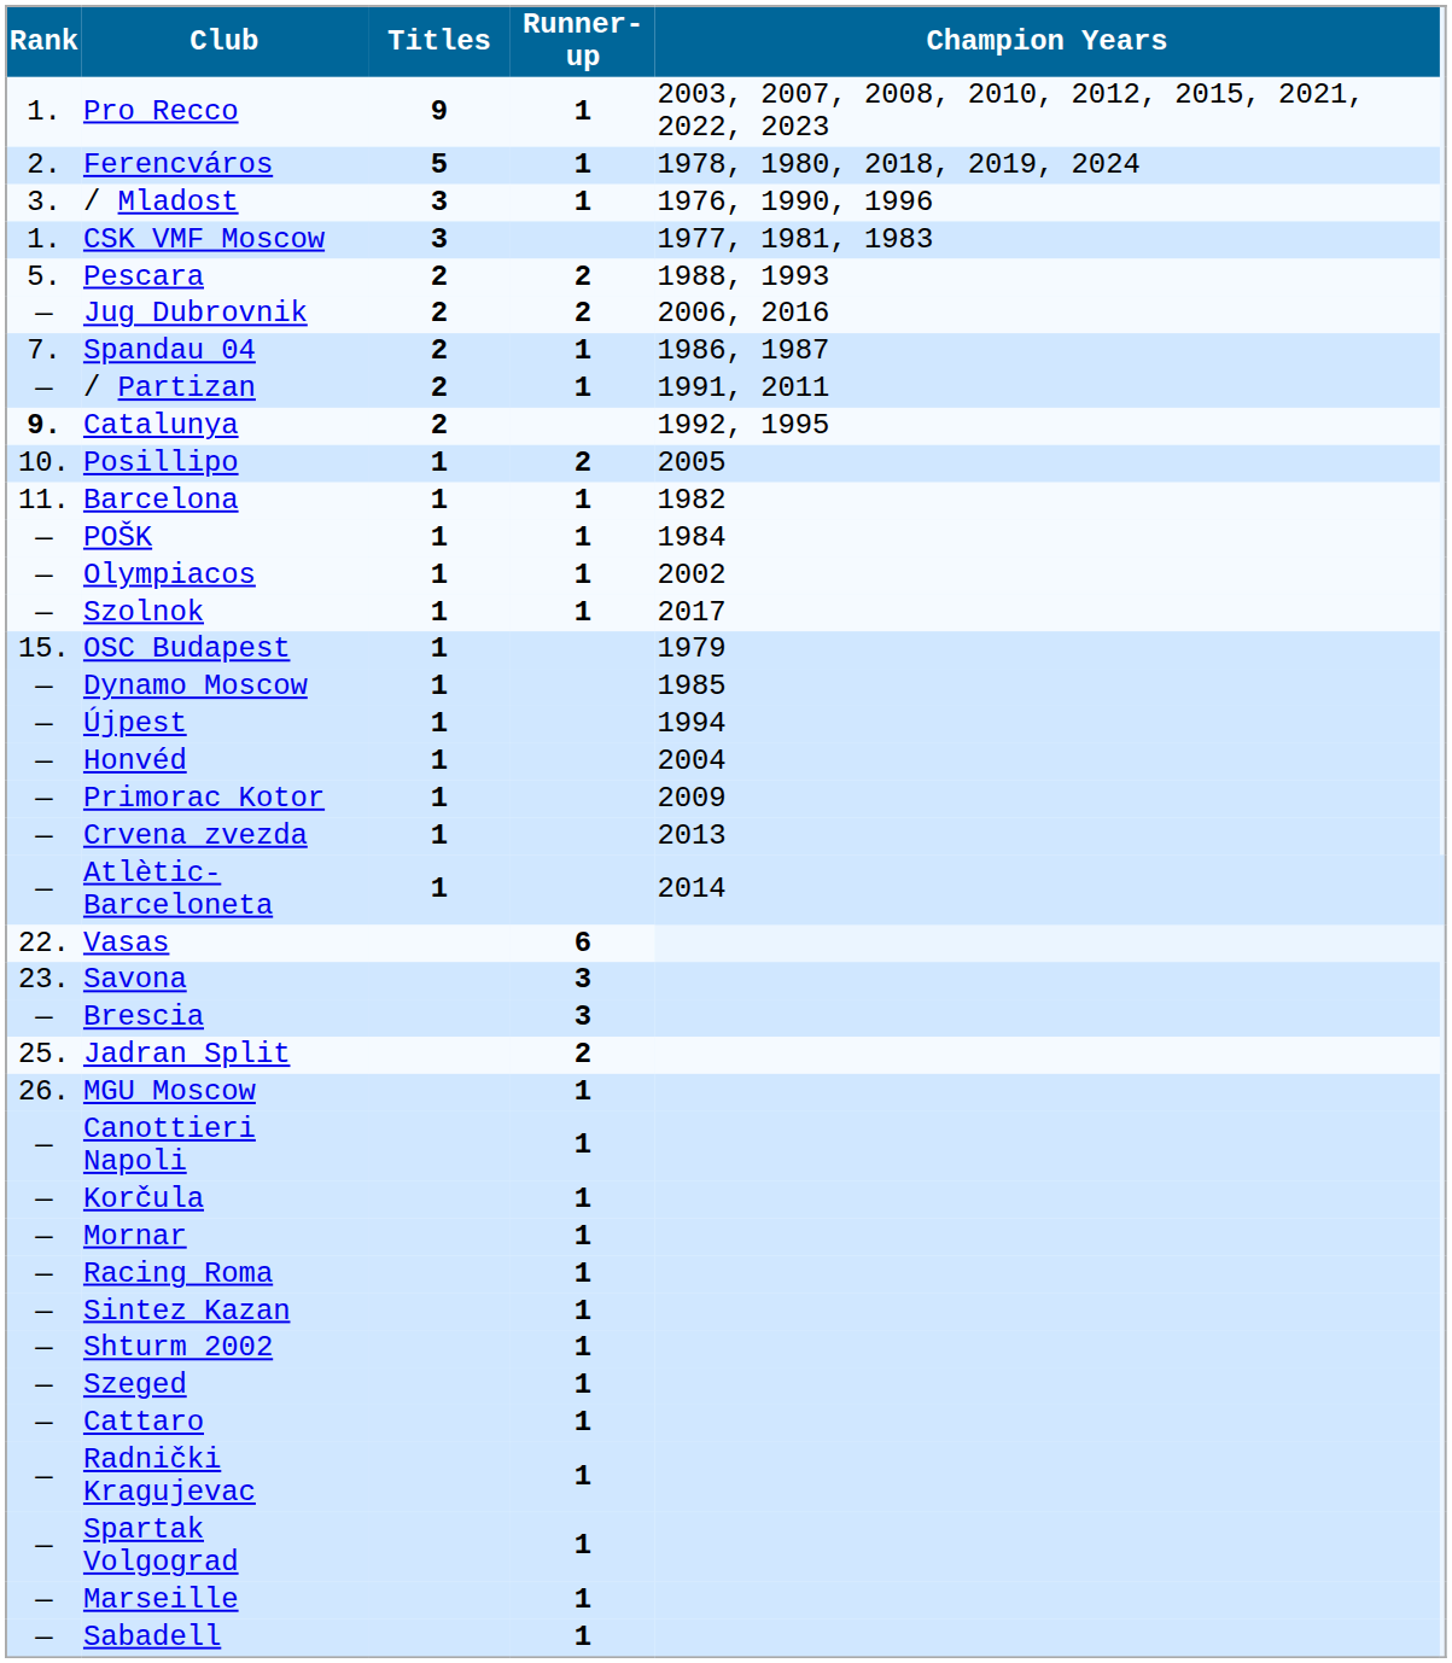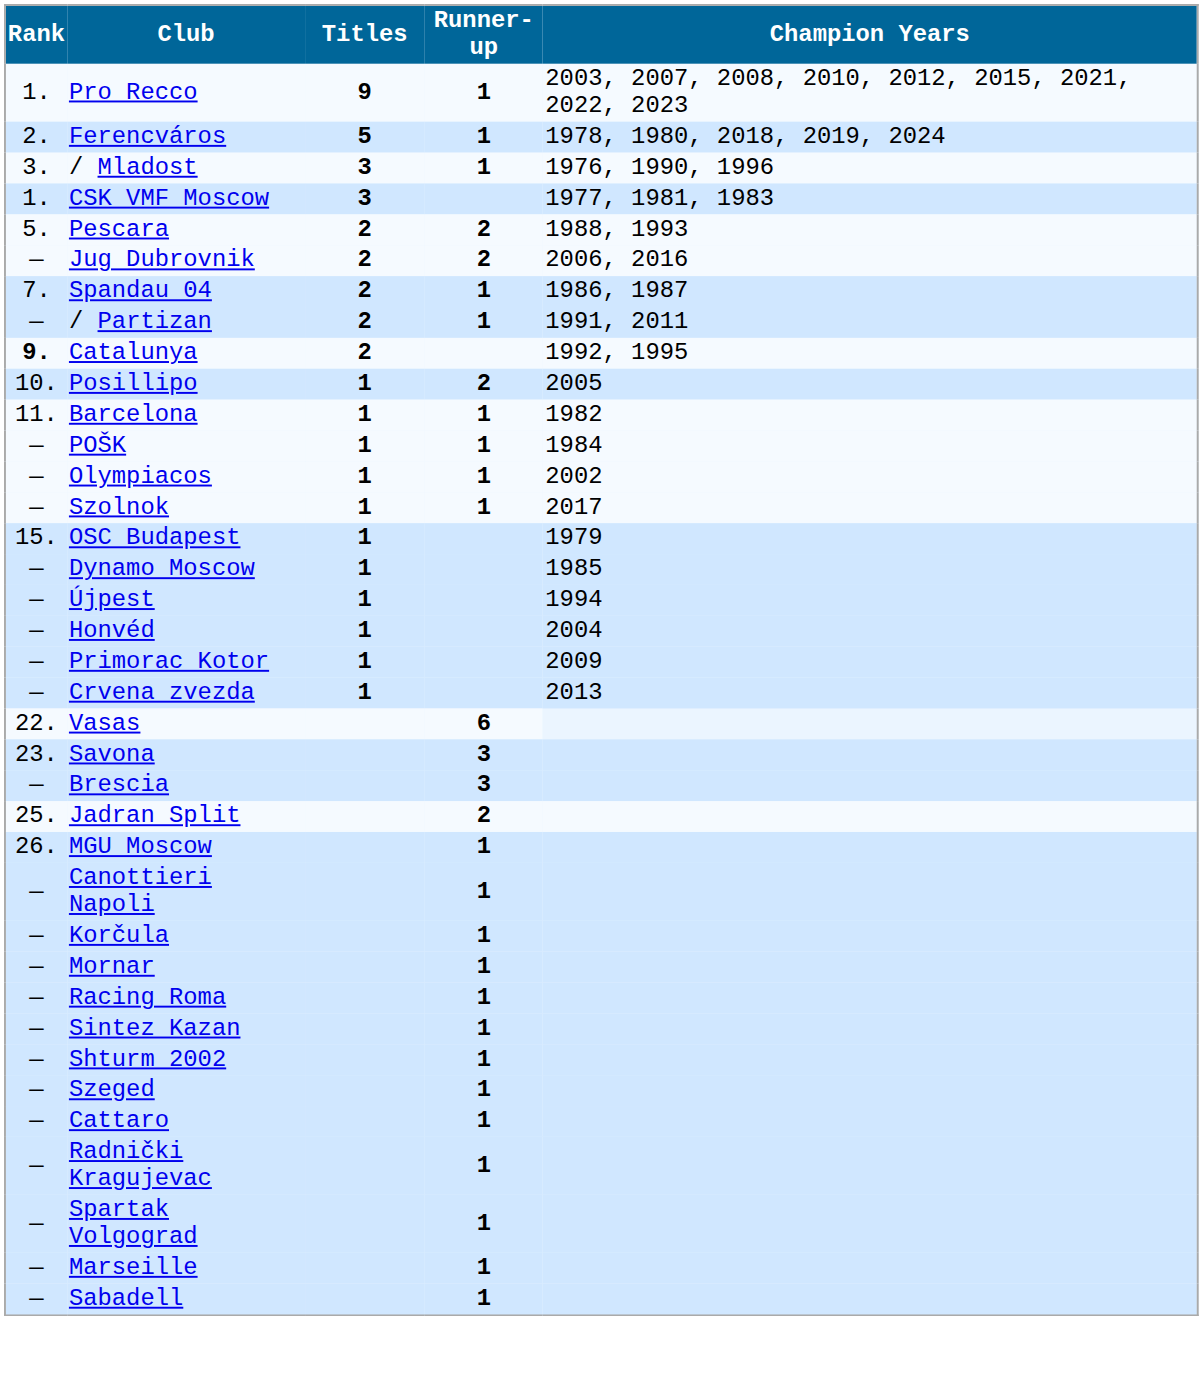- row: — | Atlètic-Barceloneta | 1 | 2014
